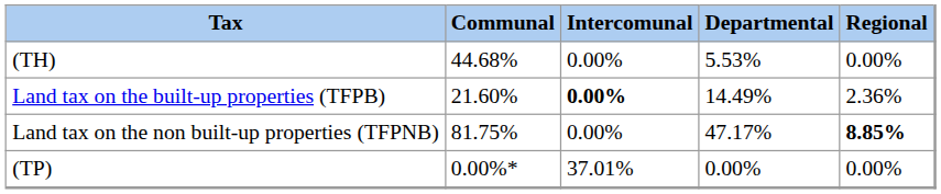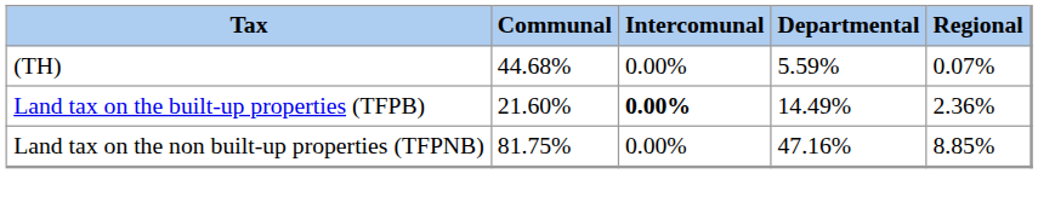(TH) | Departmental: 5.53% -> 5.59%
(TH) | Regional: 0.00% -> 0.07%
Land tax on the non built-up properties (TFPNB) | Departmental: 47.17% -> 47.16%
Land tax on the non built-up properties (TFPNB) | Regional: bold -> normal
- row: (TP) | 0.00%* | 37.01% | 0.00% | 0.00%
